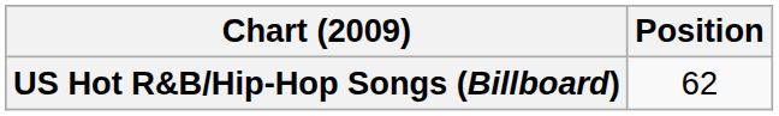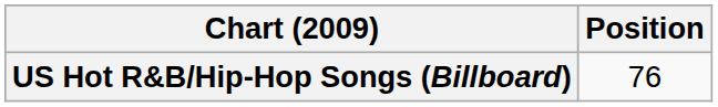US Hot R&B/Hip-Hop Songs (Billboard) | Position: 62 -> 76
